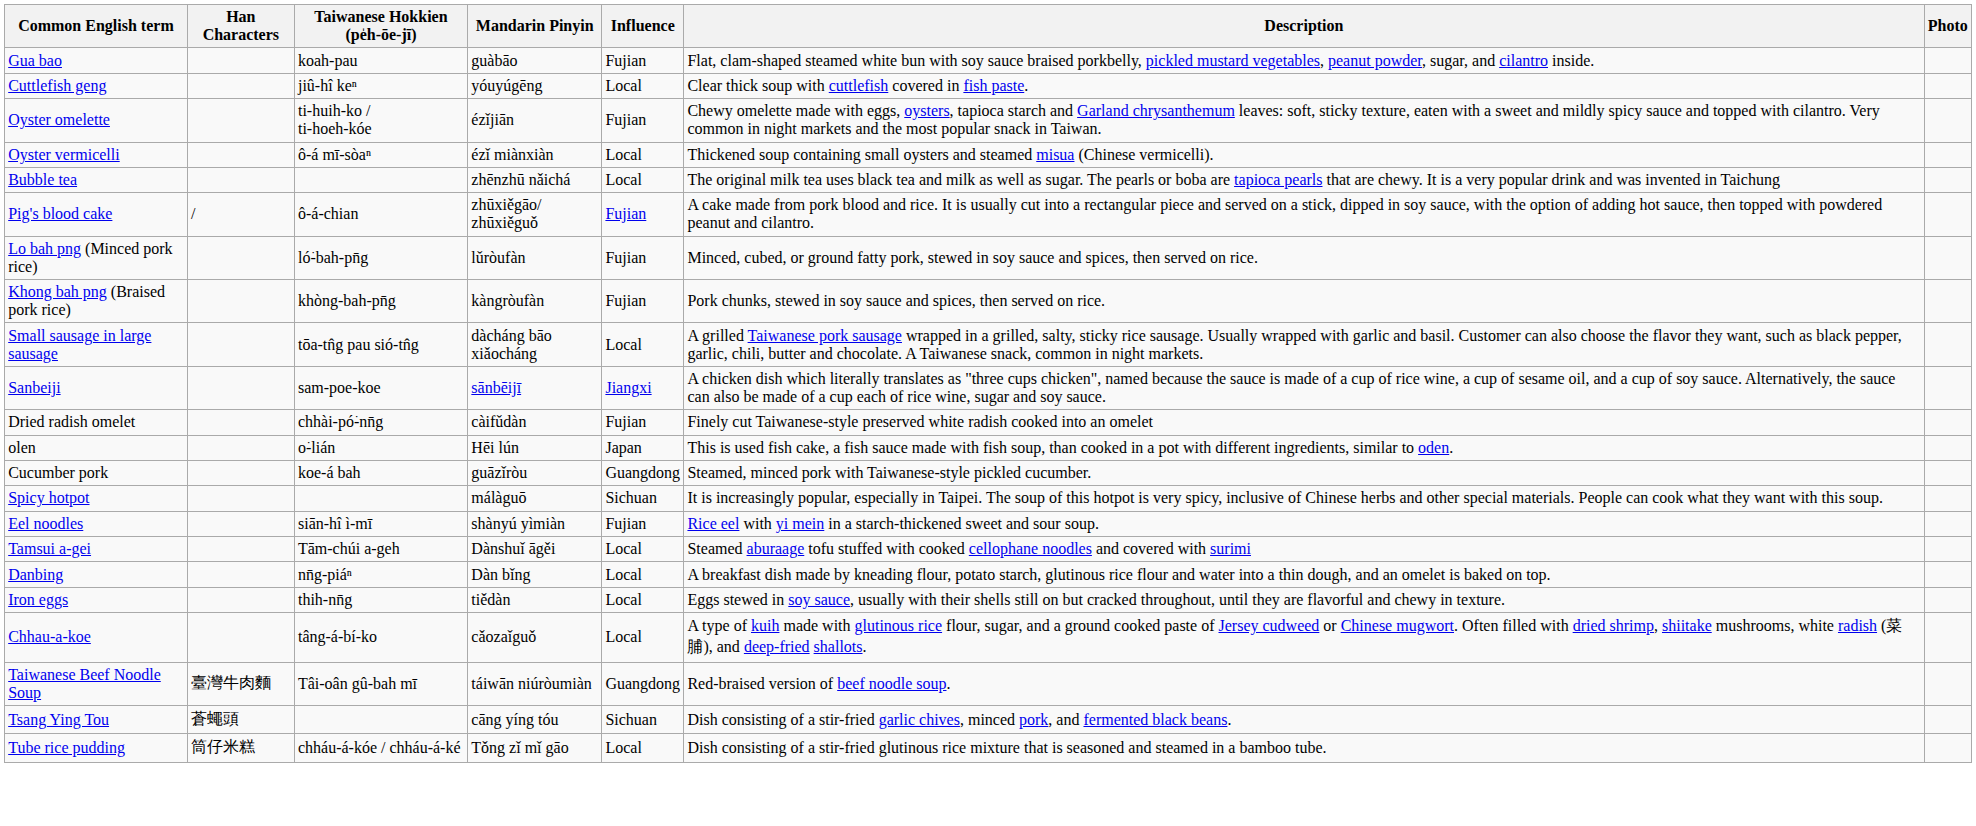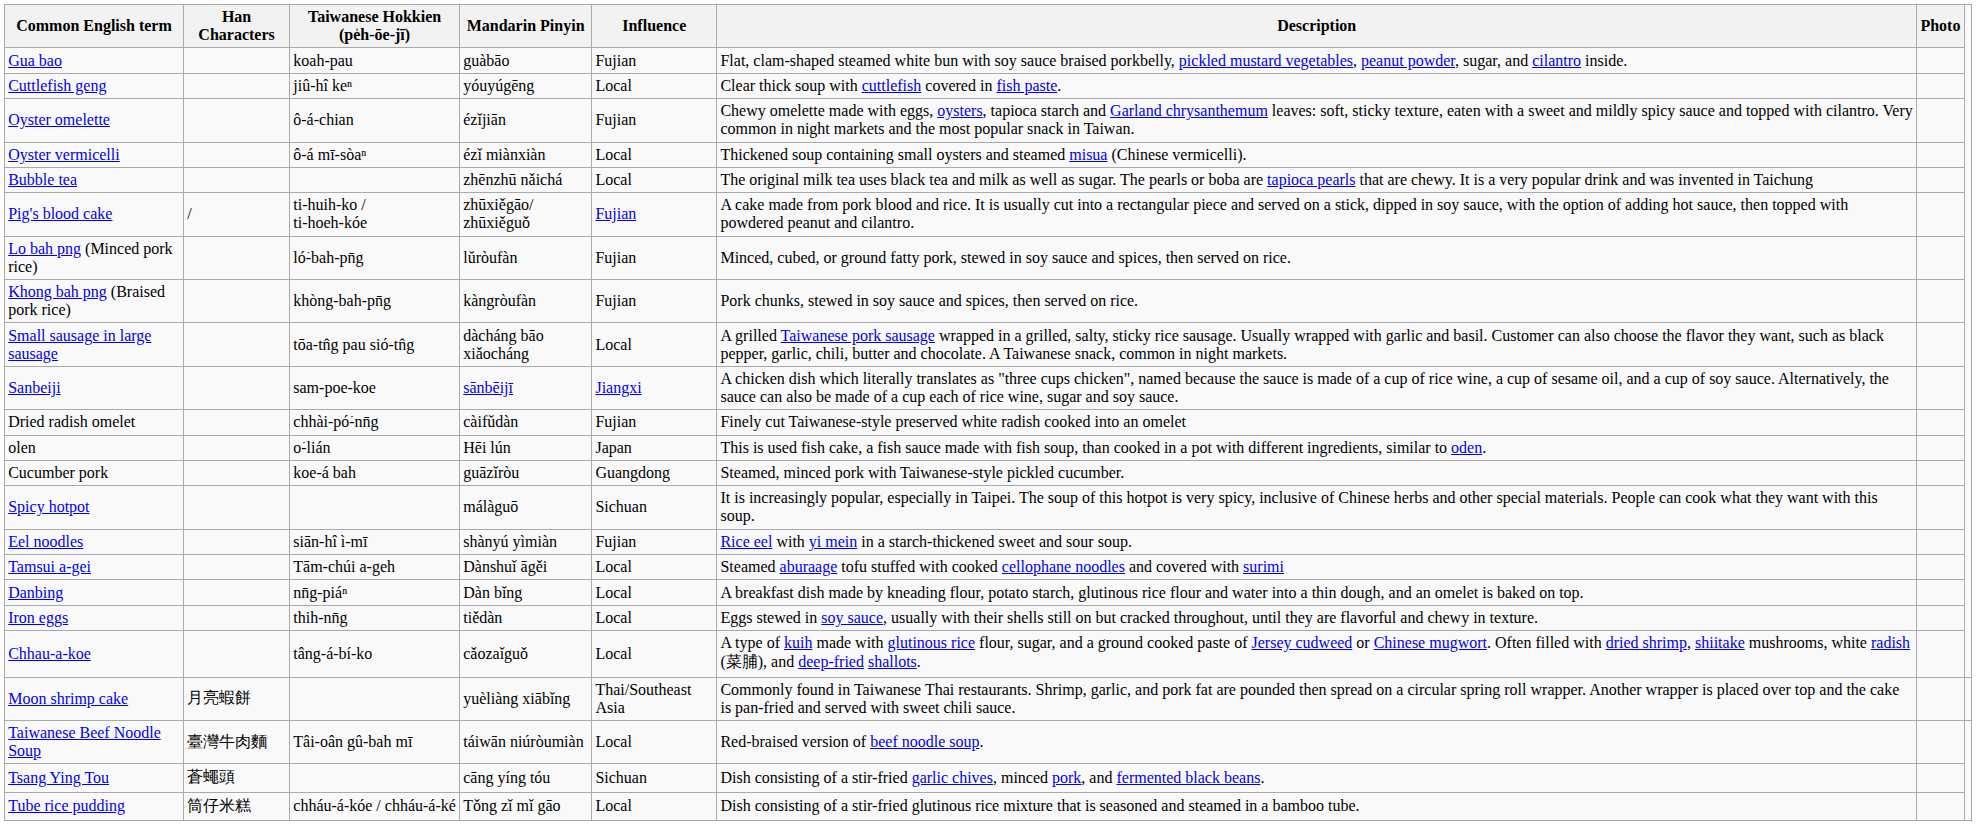Oyster omelette | Taiwanese Hokkien (pe̍h-ōe-jī): ti-huih-ko / ti-hoeh-kóe -> ô-á-chian
Pig's blood cake | Taiwanese Hokkien (pe̍h-ōe-jī): ô-á-chian -> ti-huih-ko / ti-hoeh-kóe
+ row: Moon shrimp cake | 月亮蝦餅 | yuèliàng xiābǐng | Thai/Southeast Asia | Commonly found in Taiwanese Thai restaurants. Shrimp, garlic, and pork fat are pounded then spread on a circular spring roll wrapper. Another wrapper is placed over top and the cake is pan-fried and served with sweet chili sauce.
Taiwanese Beef Noodle Soup | Influence: Guangdong -> Local
